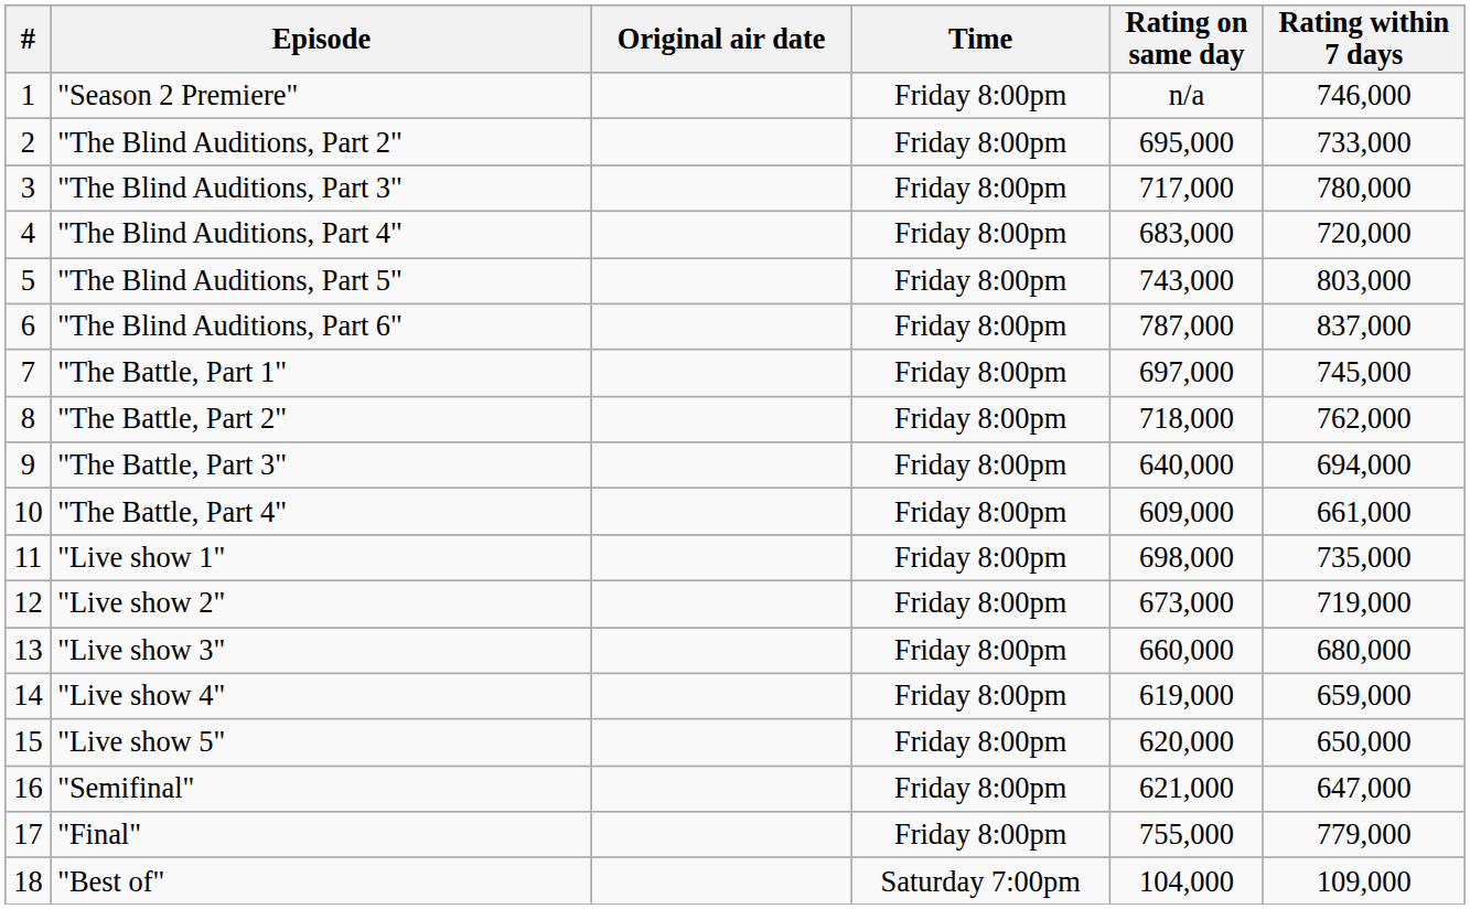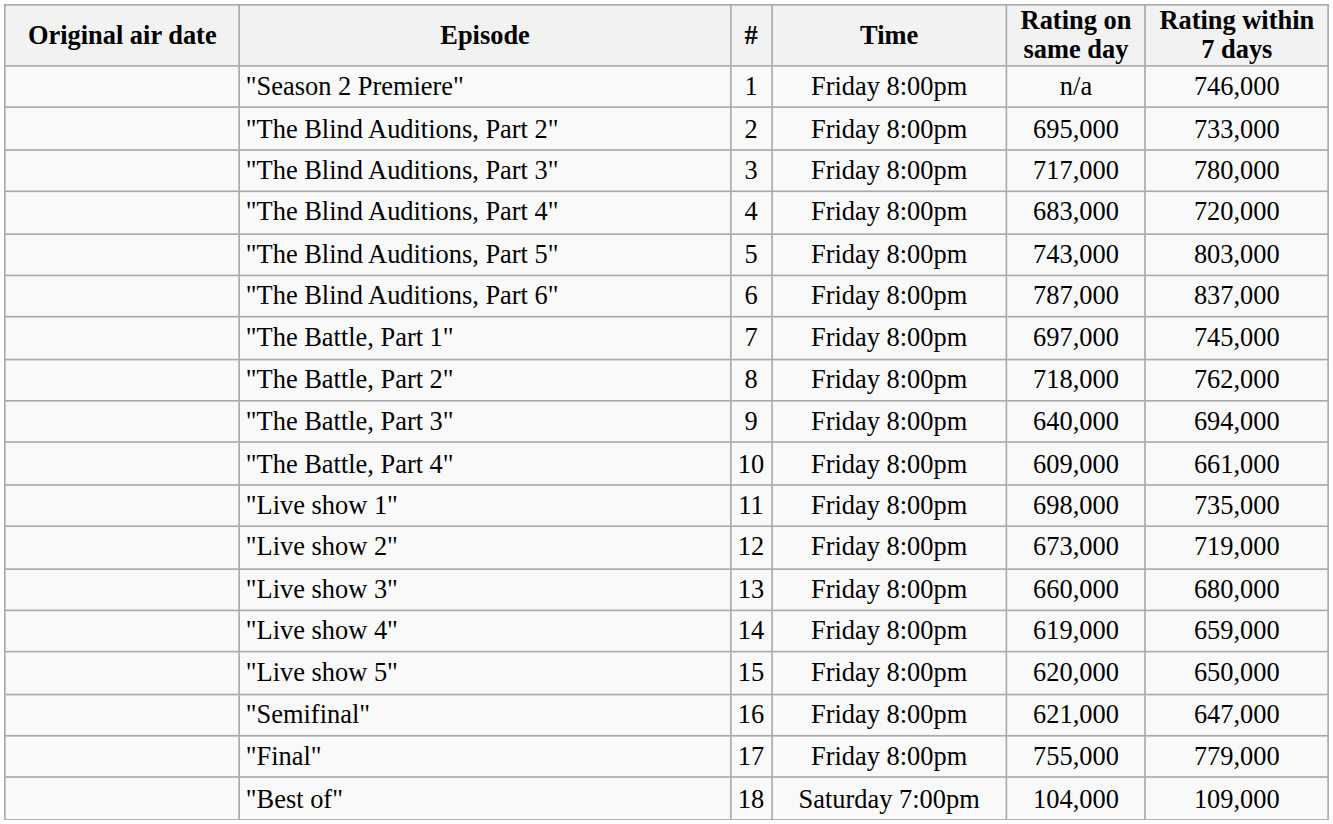columns swapped: # <-> Original air date
